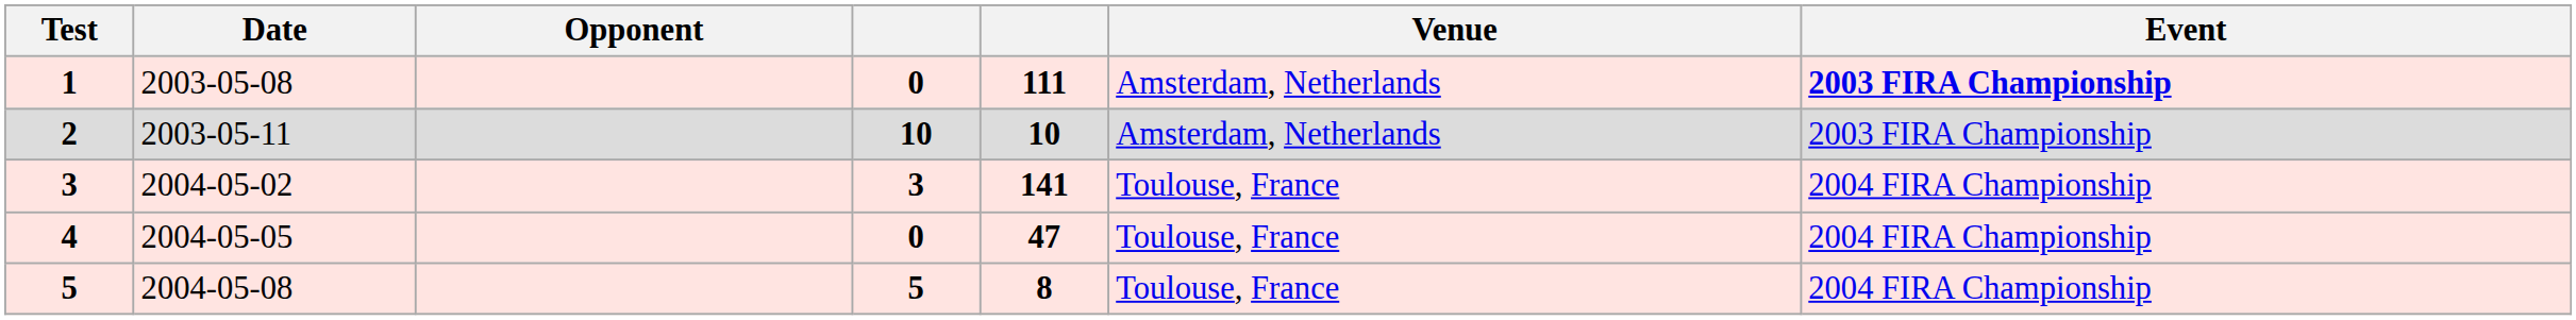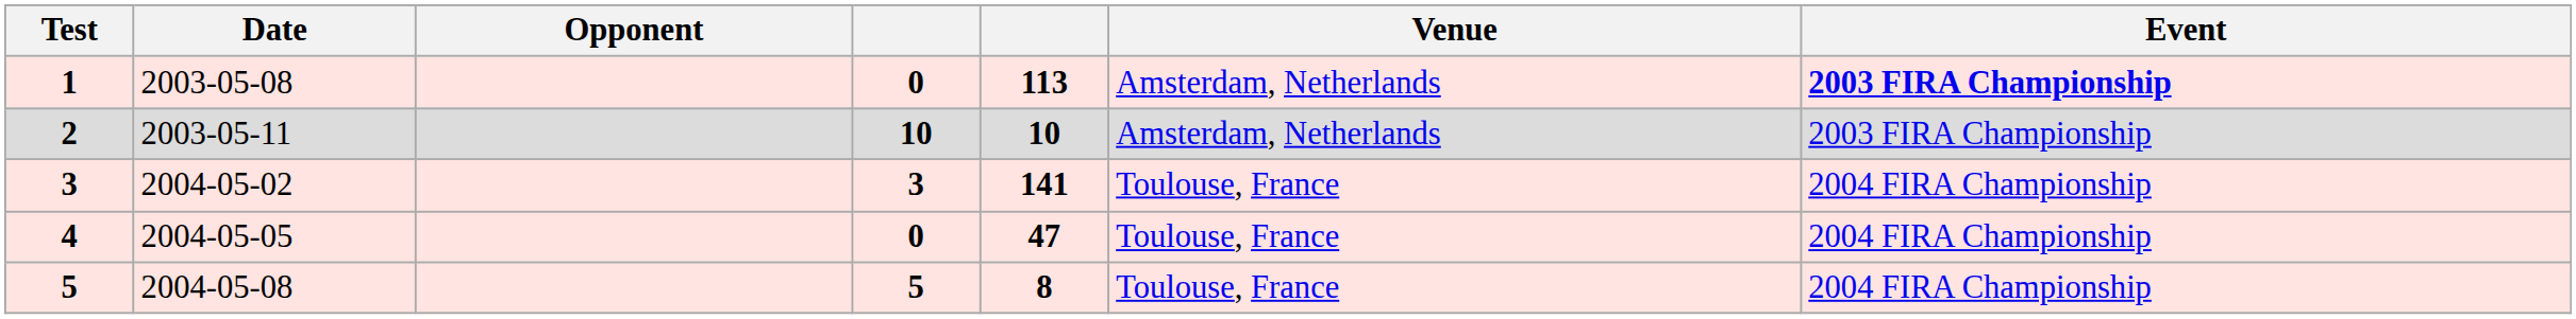1 | column 5: 111 -> 113
